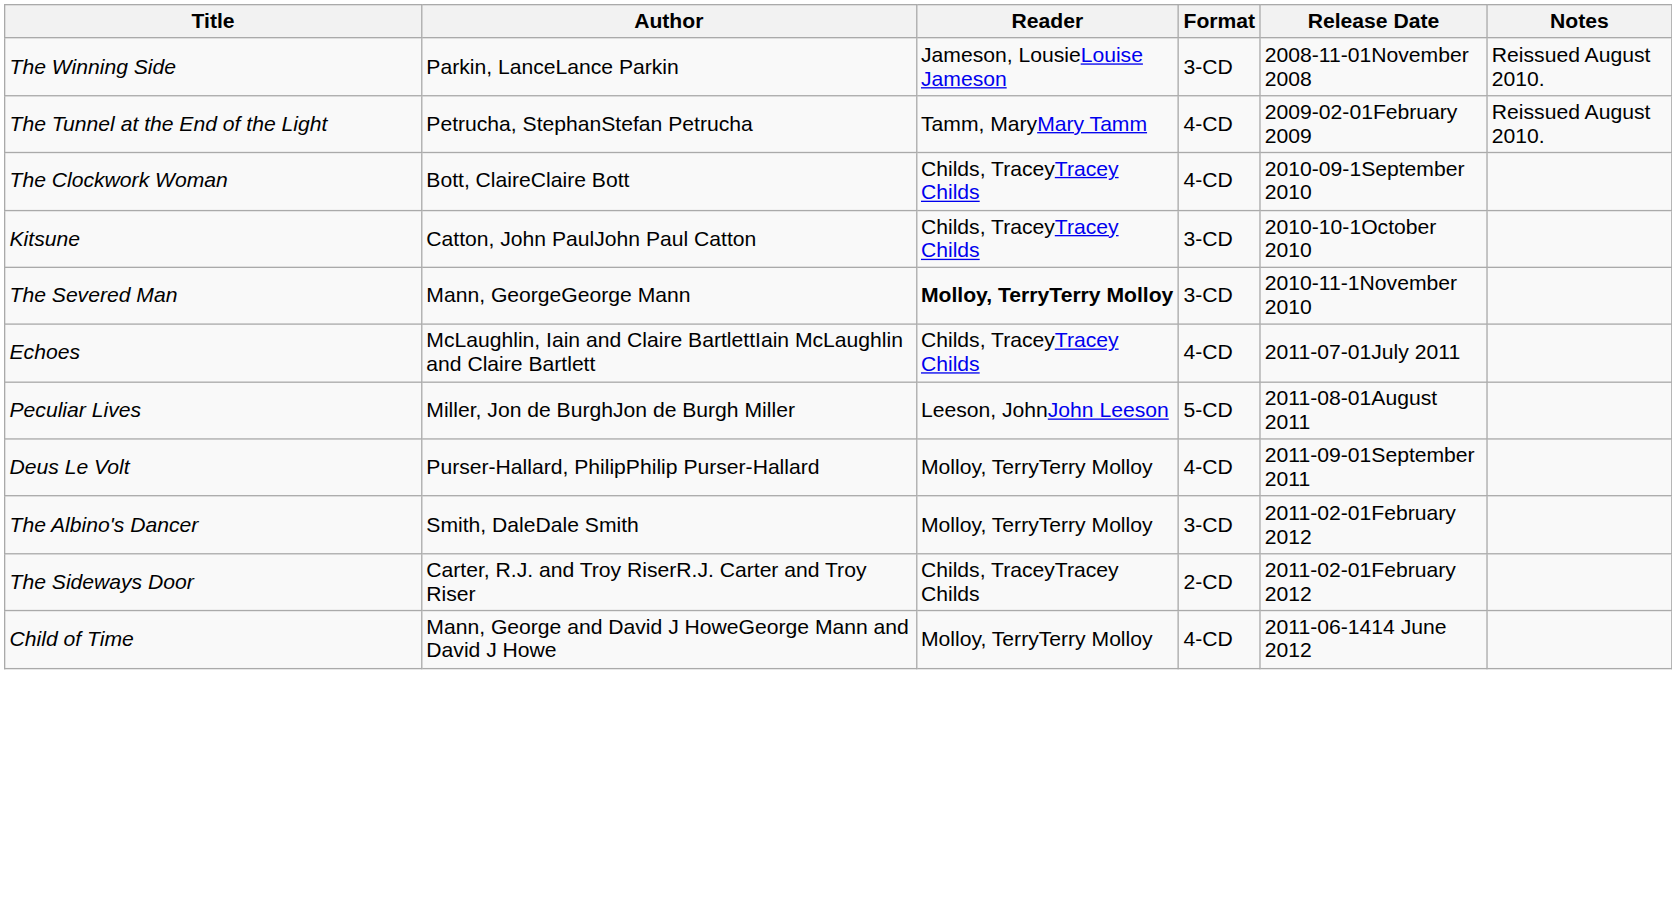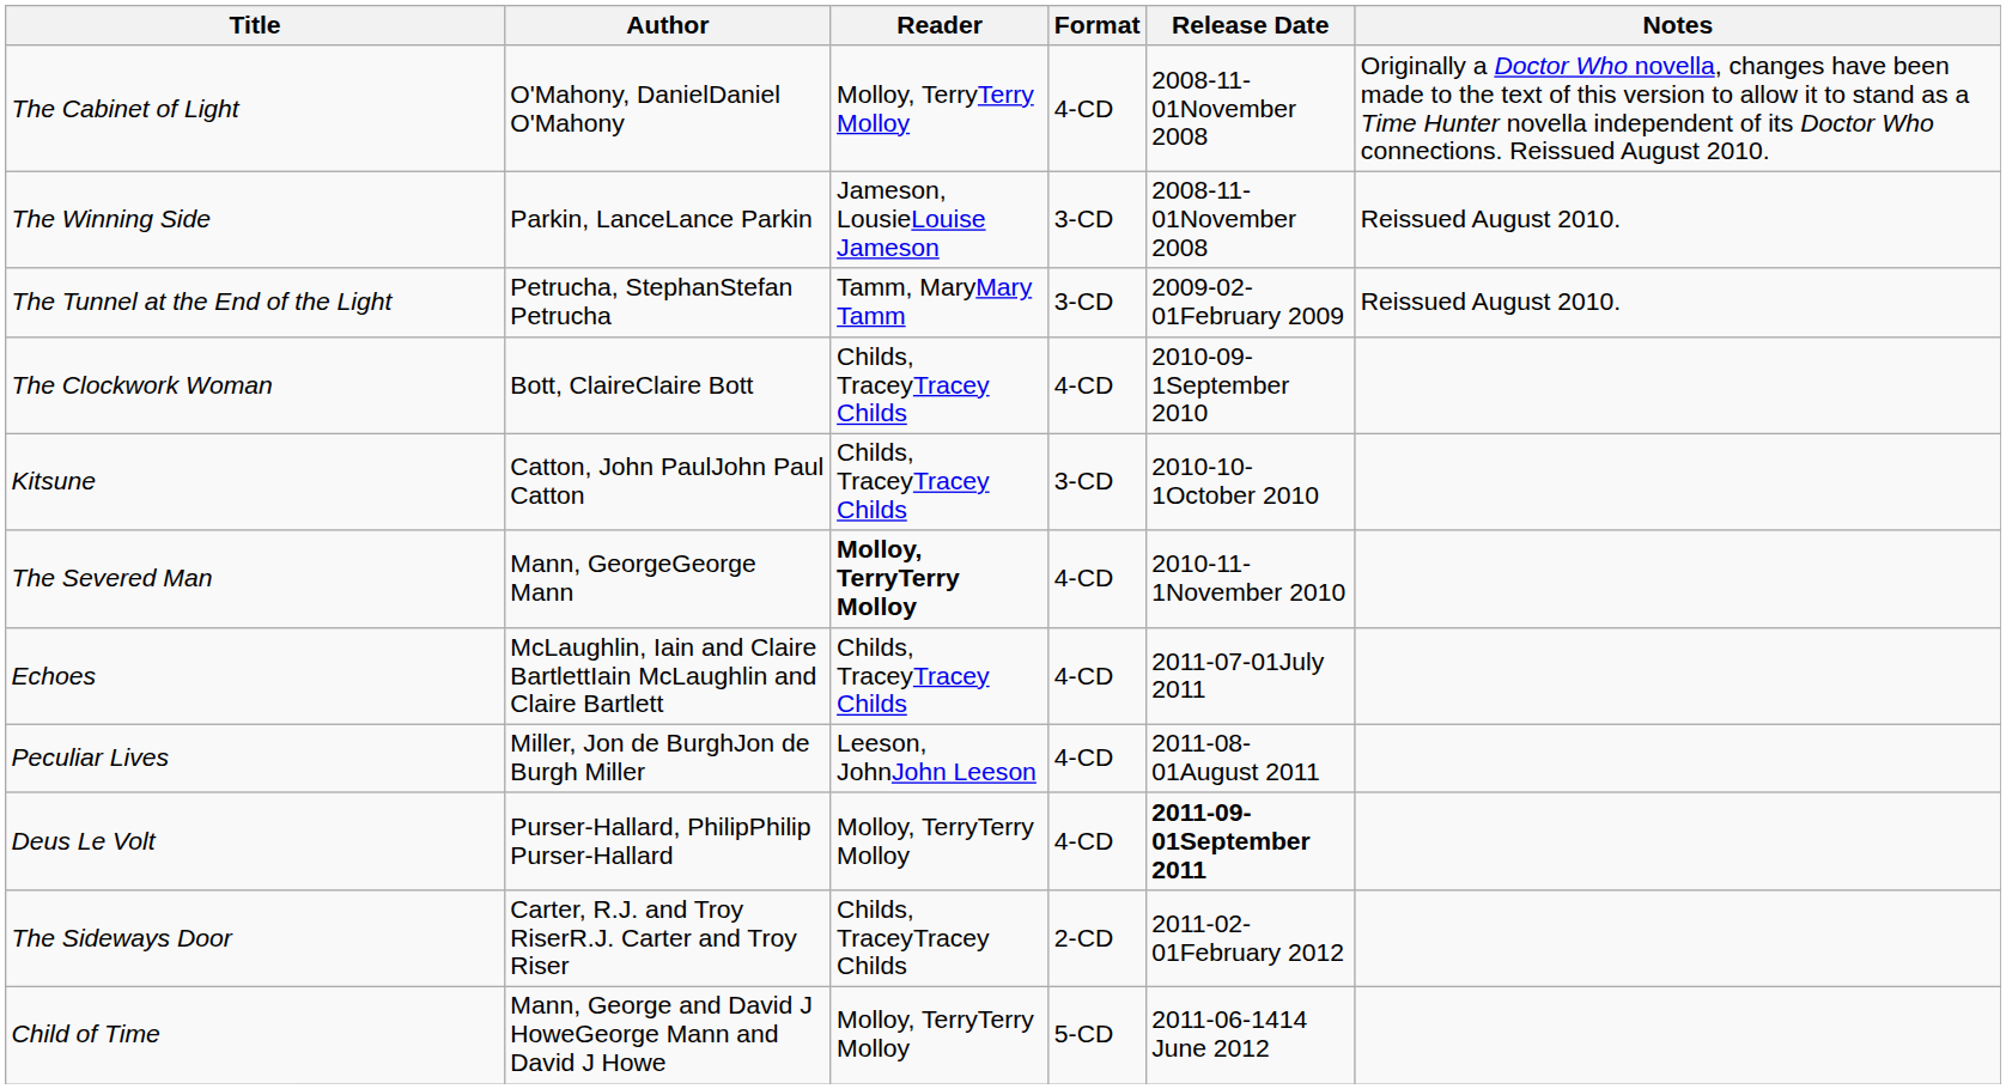+ row: The Cabinet of Light | O'Mahony, DanielDaniel O'Mahony | Molloy, TerryTerry Molloy | 4-CD | 2008-11-01November 2008 | Originally a Doctor Who novella, changes have been made to the text of this version to allow it to stand as a Time Hunter novella independent of its Doctor Who connections. Reissued August 2010.
The Tunnel at the End of the Light | Format: 4-CD -> 3-CD
The Severed Man | Format: 3-CD -> 4-CD
Peculiar Lives | Format: 5-CD -> 4-CD
Deus Le Volt | Release Date: normal -> bold
- row: The Albino's Dancer | Smith, DaleDale Smith | Molloy, TerryTerry Molloy | 3-CD | 2011-02-01February 2012
Child of Time | Format: 4-CD -> 5-CD
